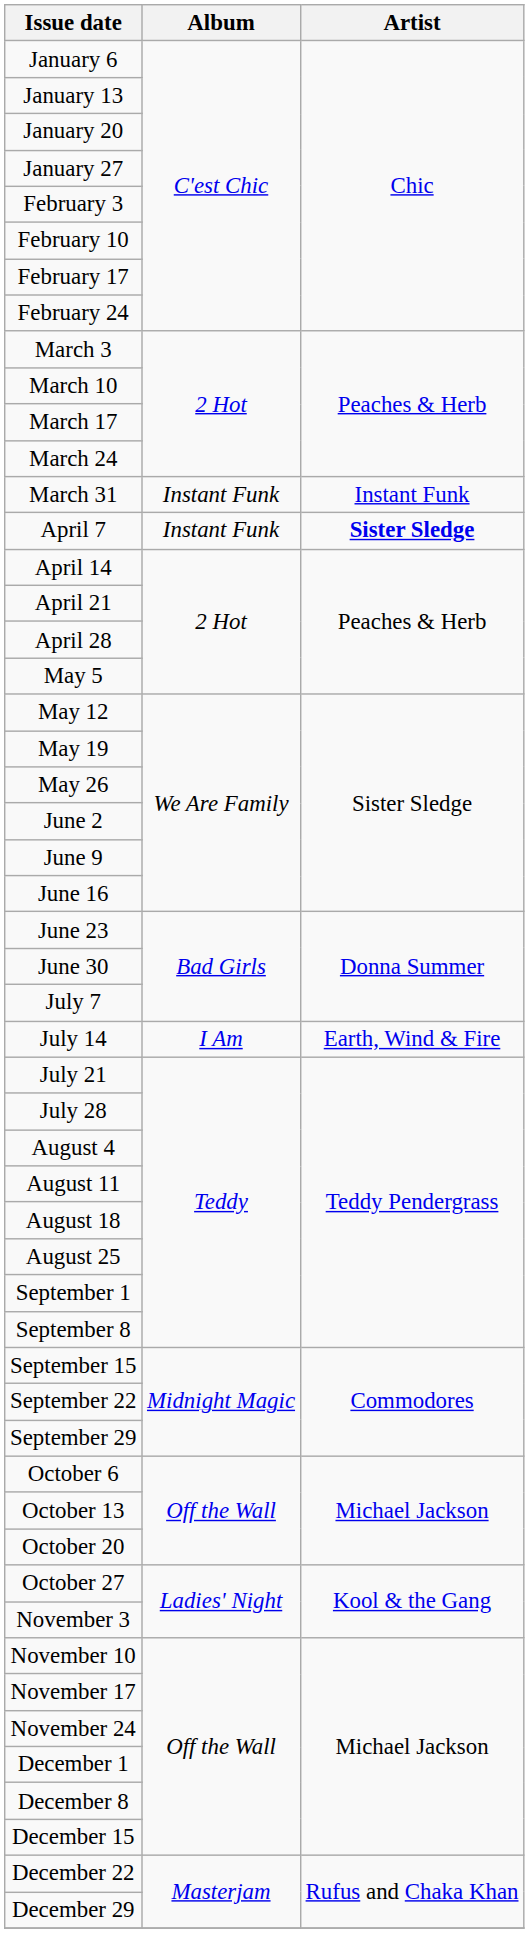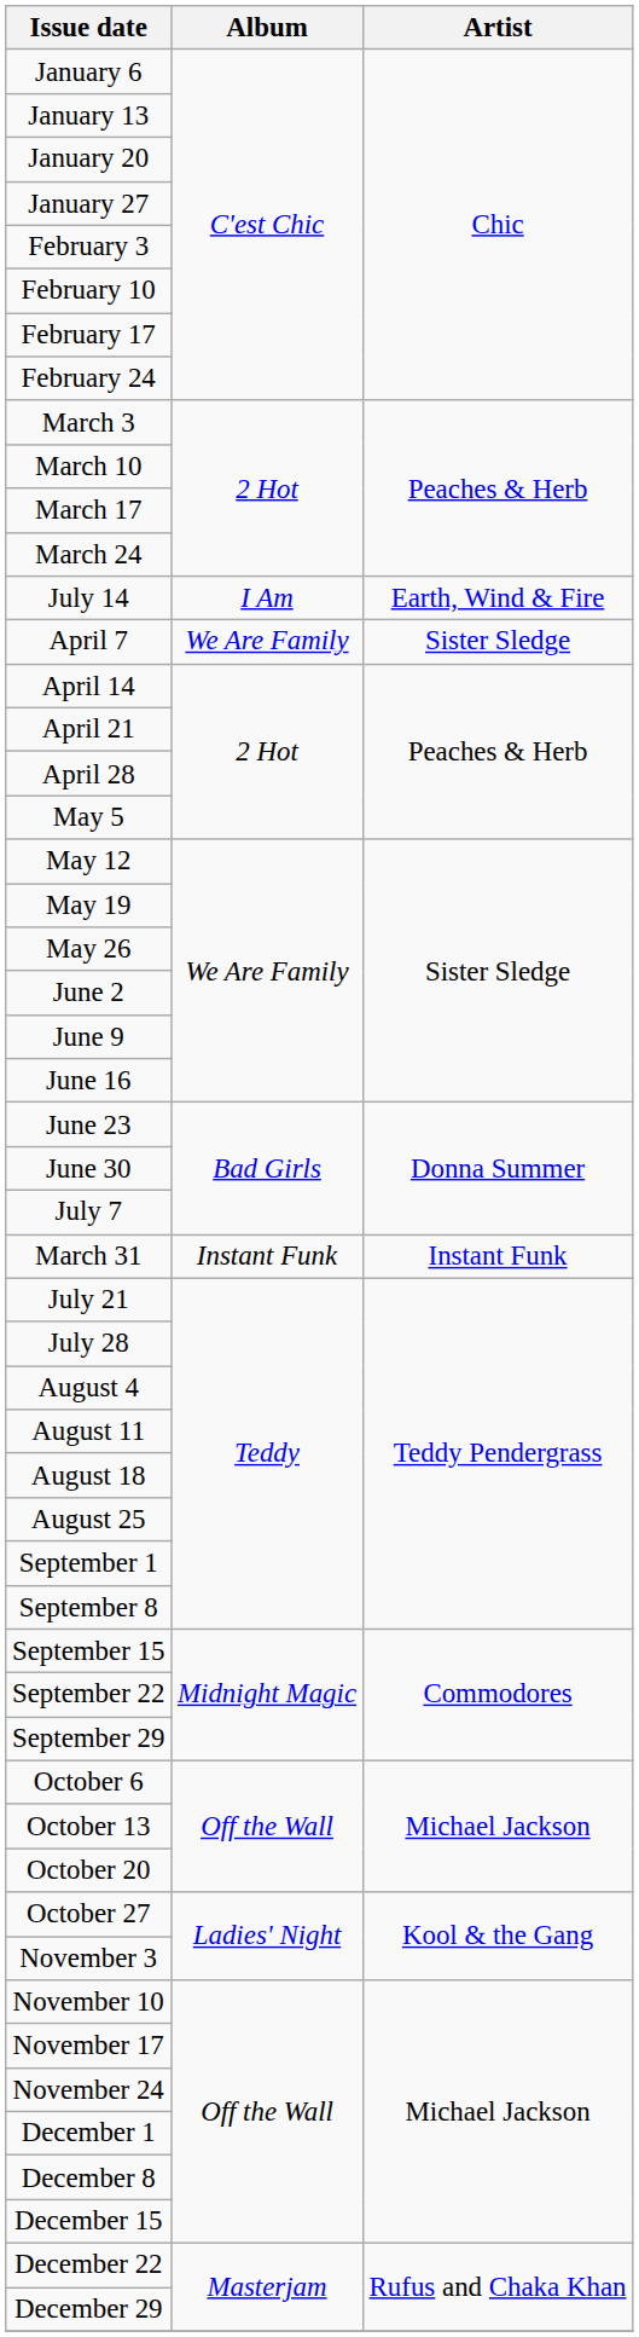rows swapped: March 31 <-> July 14
April 7 | Album: Instant Funk -> We Are Family
April 7 | Artist: bold -> normal
